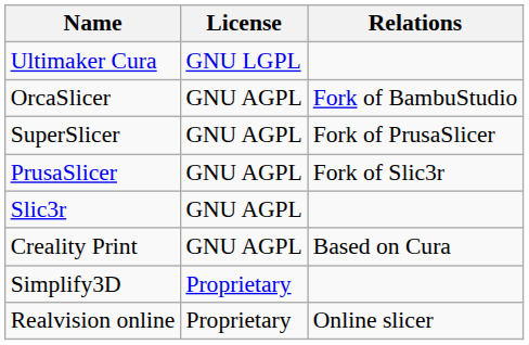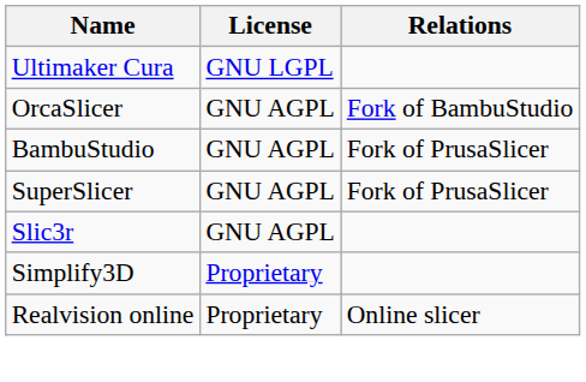+ row: BambuStudio | GNU AGPL | Fork of PrusaSlicer
- row: PrusaSlicer | GNU AGPL | Fork of Slic3r
- row: Creality Print | GNU AGPL | Based on Cura
